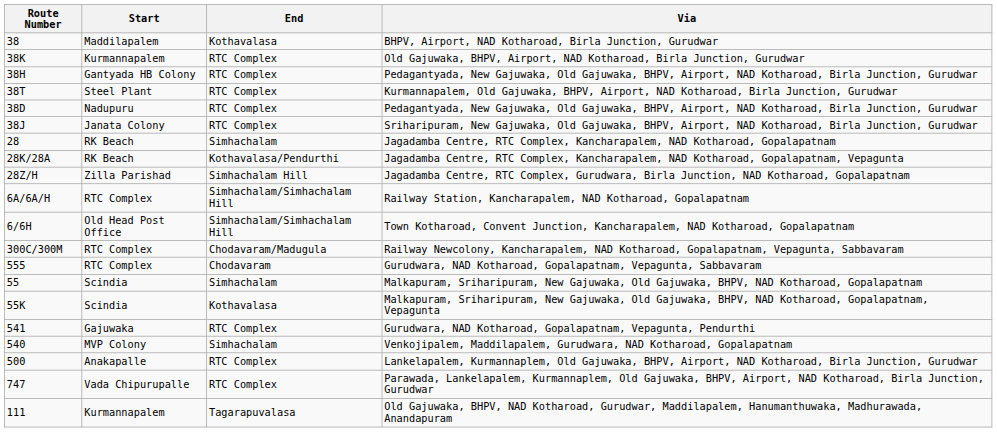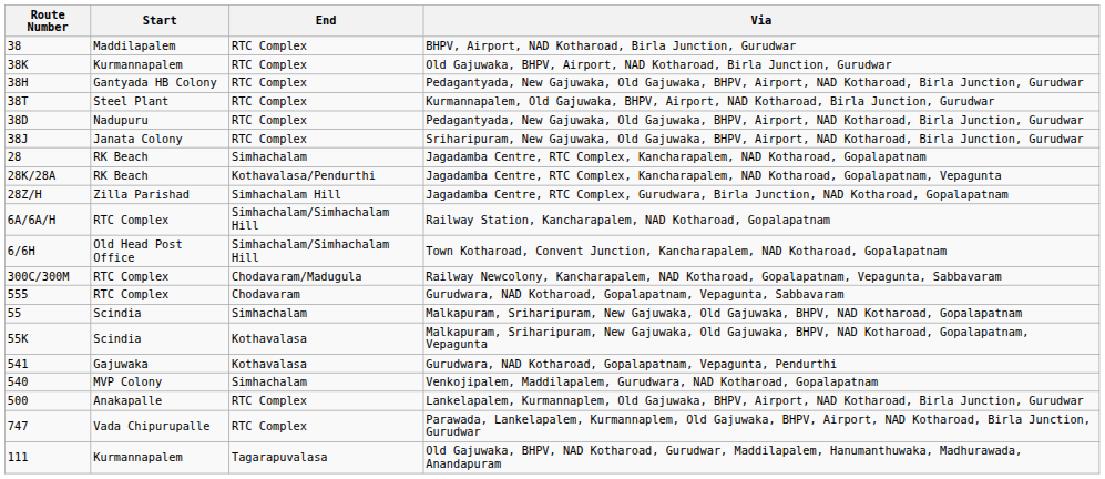BHPV, Airport, NAD Kotharoad, Birla Junction, Gurudwar | End: Kothavalasa -> RTC Complex
Gurudwara, NAD Kotharoad, Gopalapatnam, Vepagunta, Pendurthi | End: RTC Complex -> Kothavalasa
